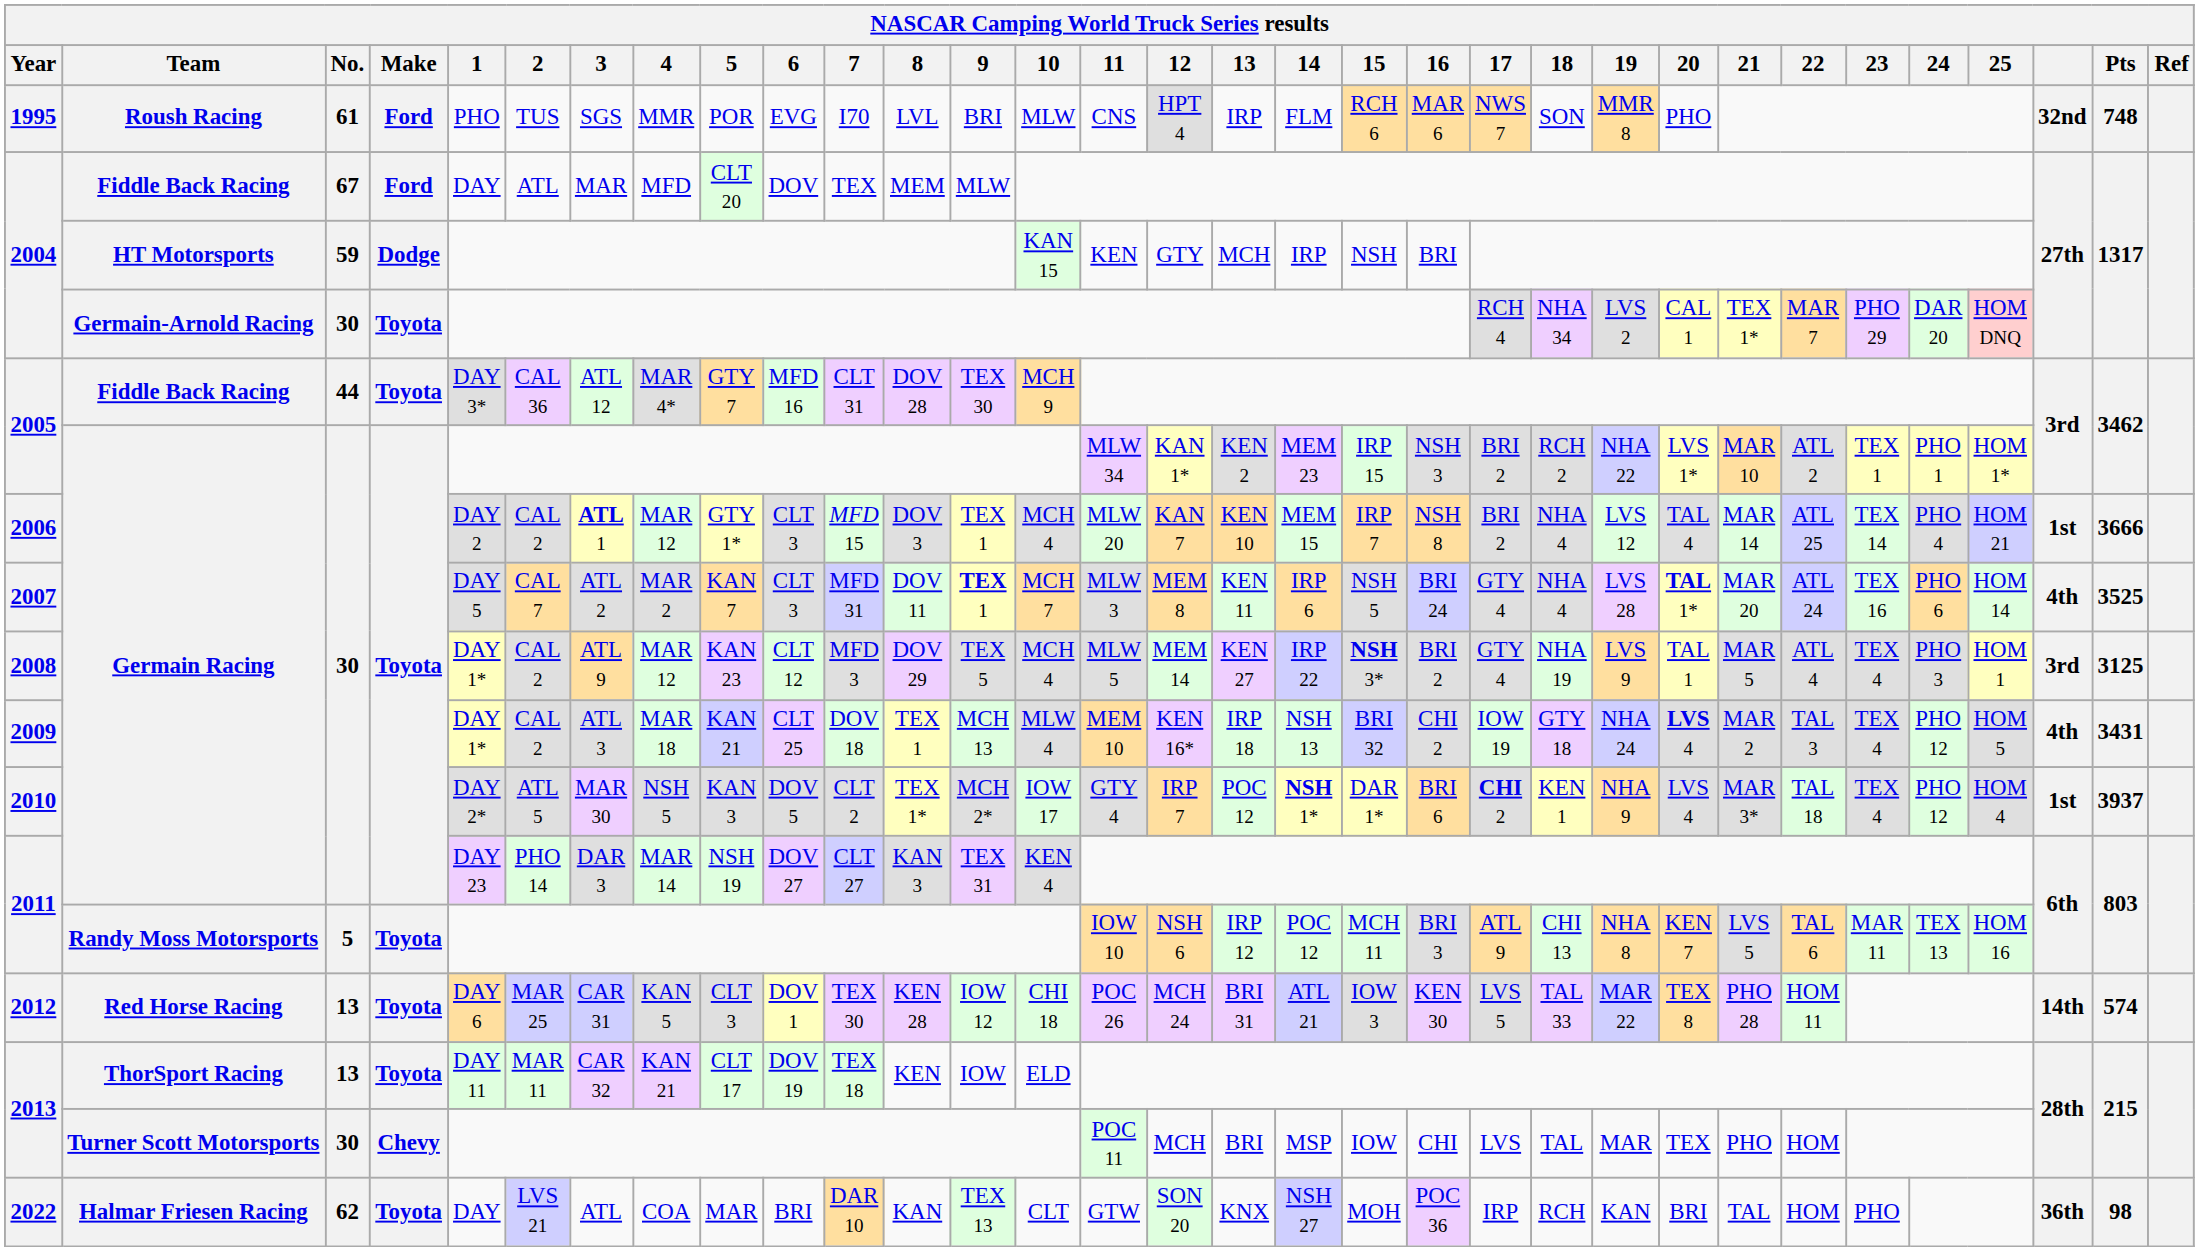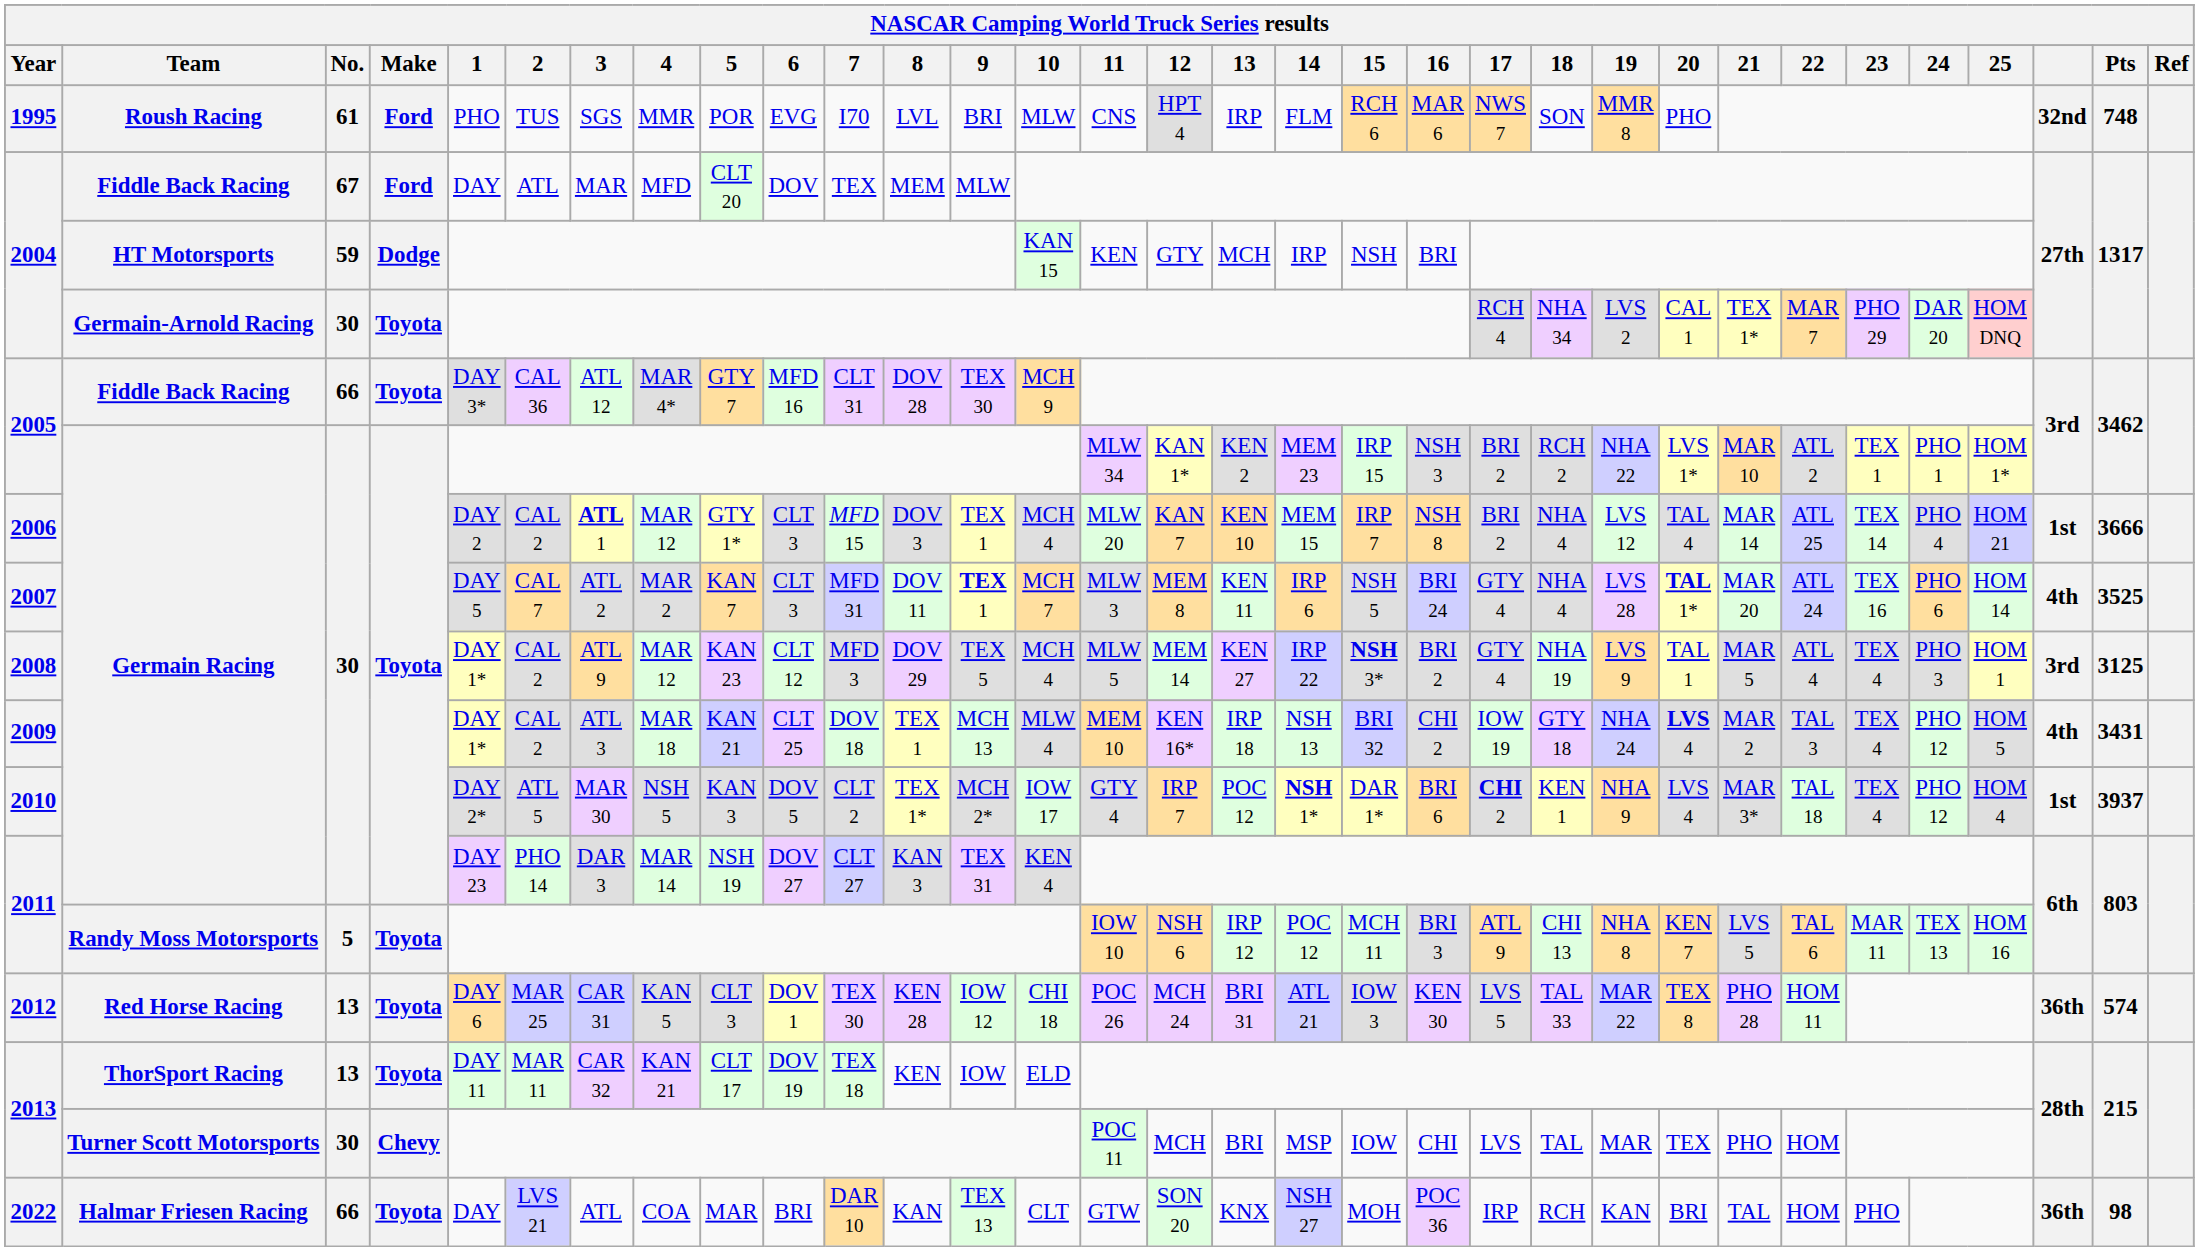2005 / Fiddle Back Racing | No.: 44 -> 66
2012 | column 30: 14th -> 36th
2022 | No.: 62 -> 66
